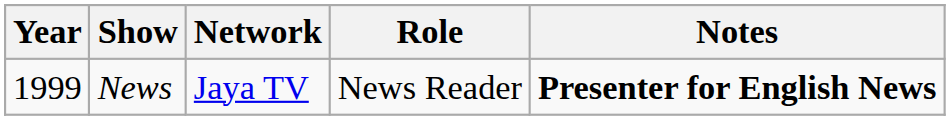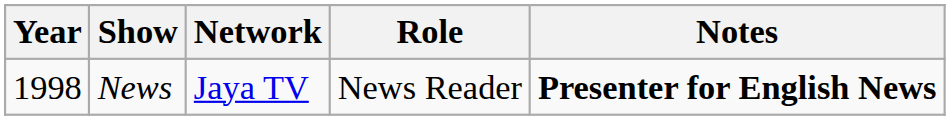News | Year: 1999 -> 1998
